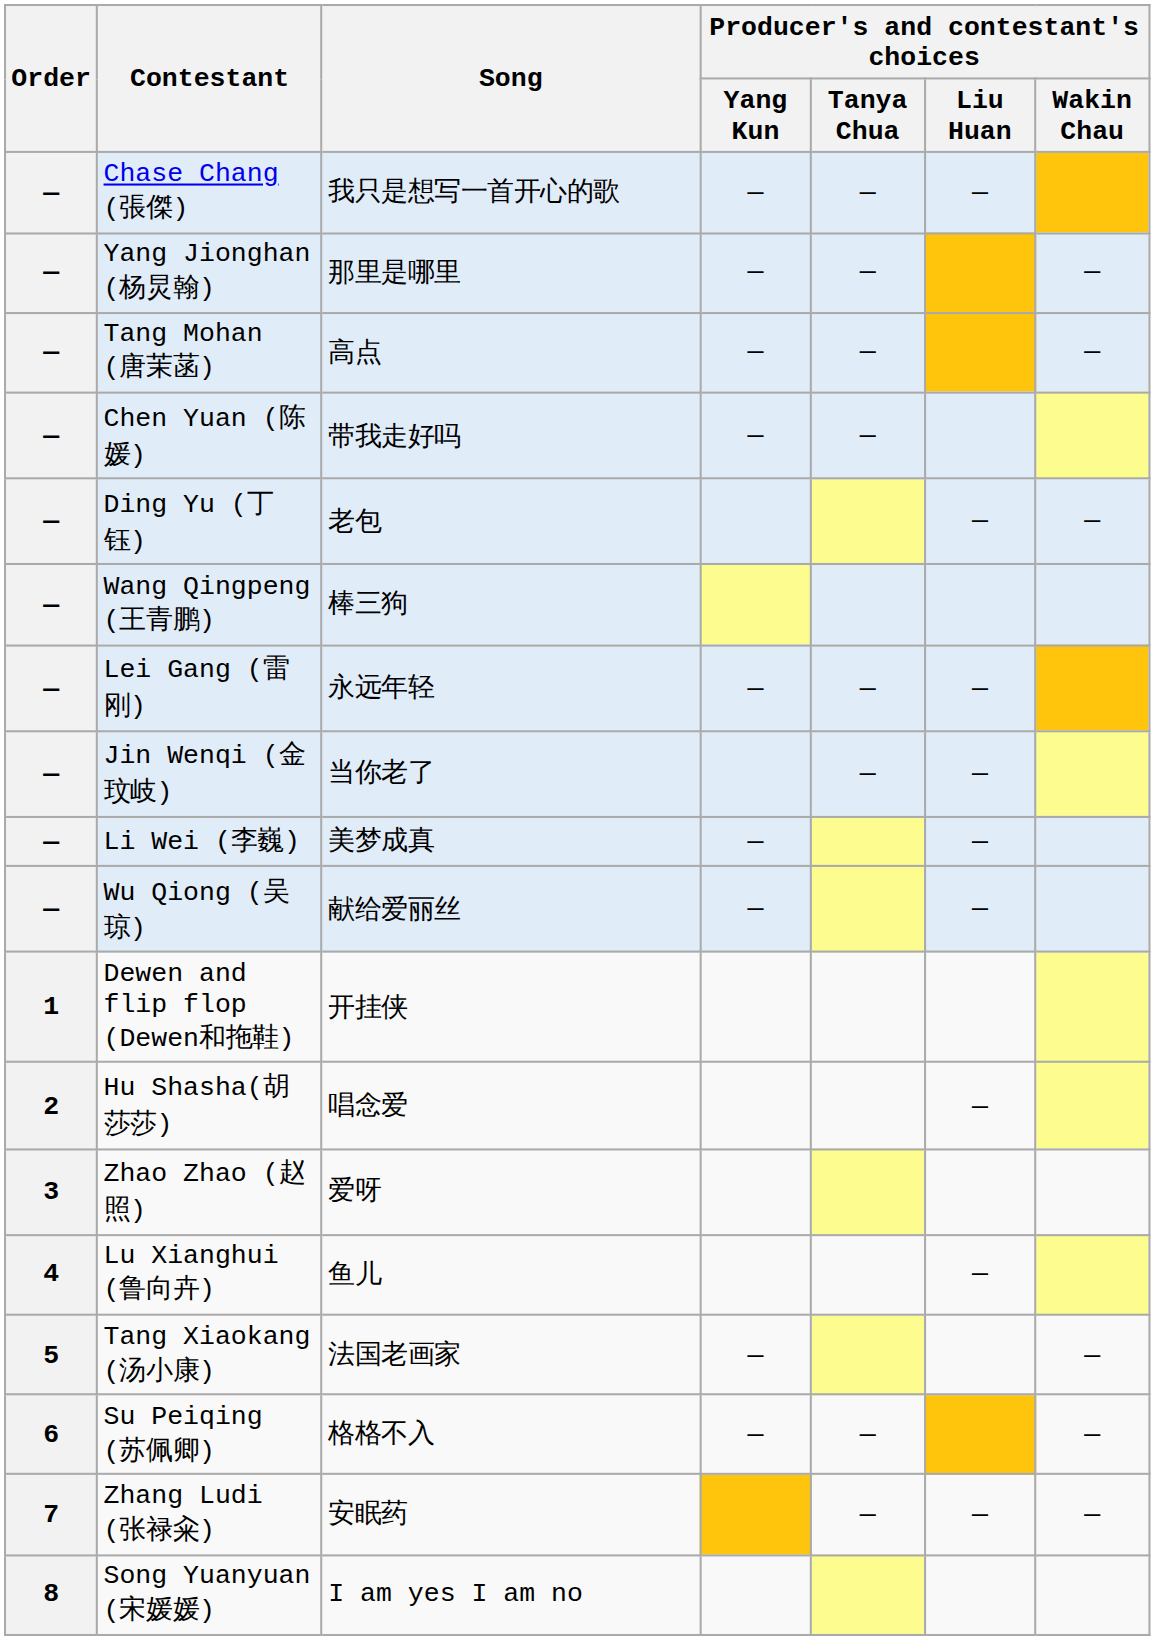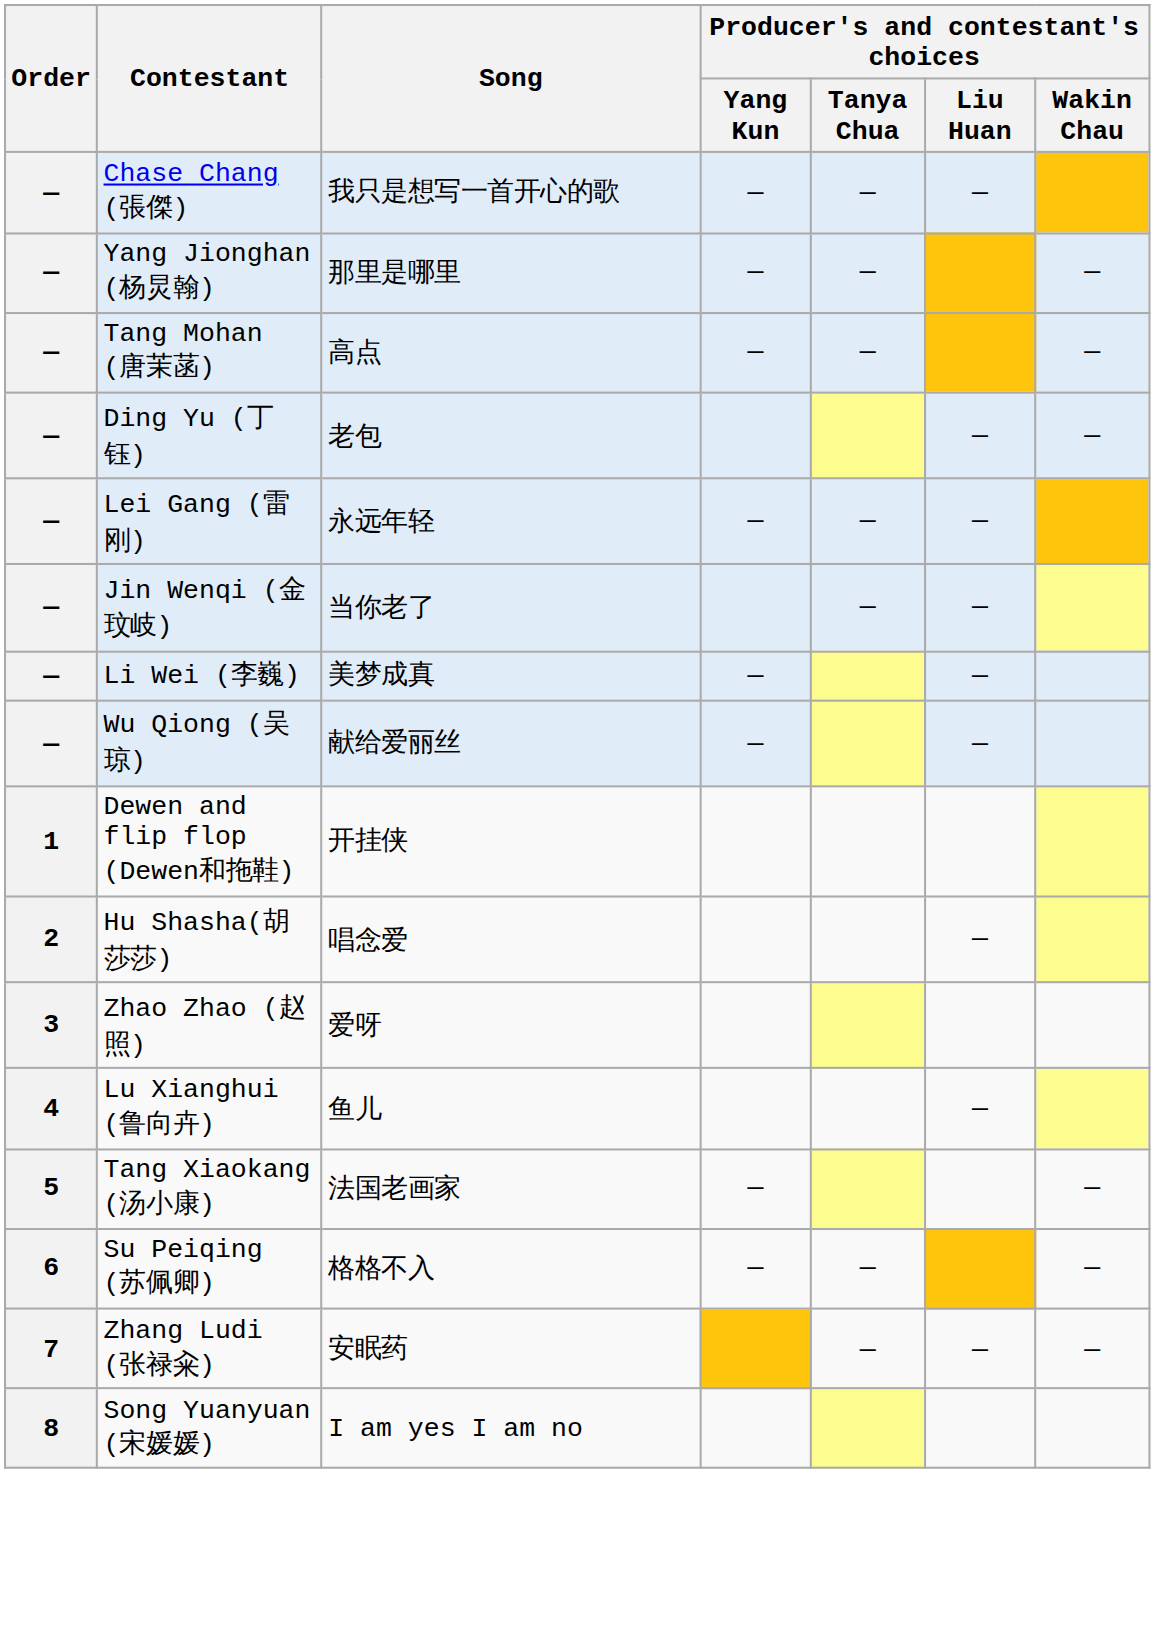- row: — | Chen Yuan (陈媛) | 带我走好吗 | — | —
- row: — | Wang Qingpeng (王青鹏) | 棒三狗
